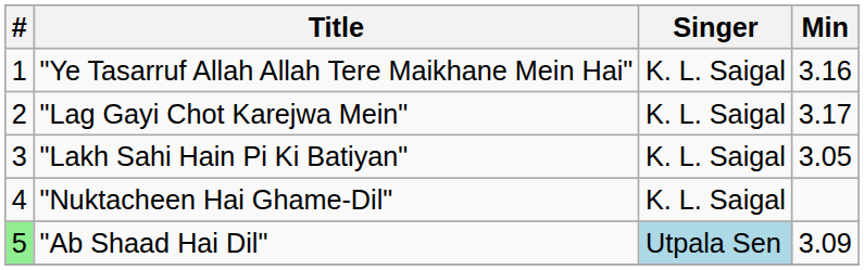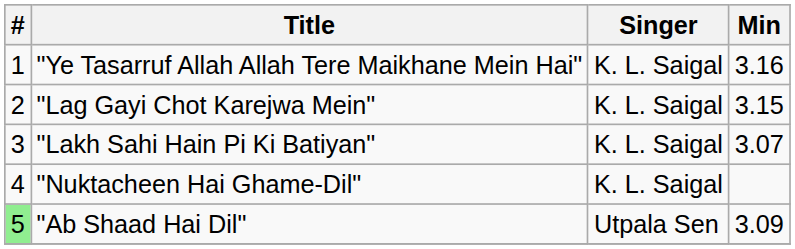"Lag Gayi Chot Karejwa Mein" | Min: 3.17 -> 3.15
"Lakh Sahi Hain Pi Ki Batiyan" | Min: 3.05 -> 3.07
"Ab Shaad Hai Dil" | Singer: lightblue background -> no background
